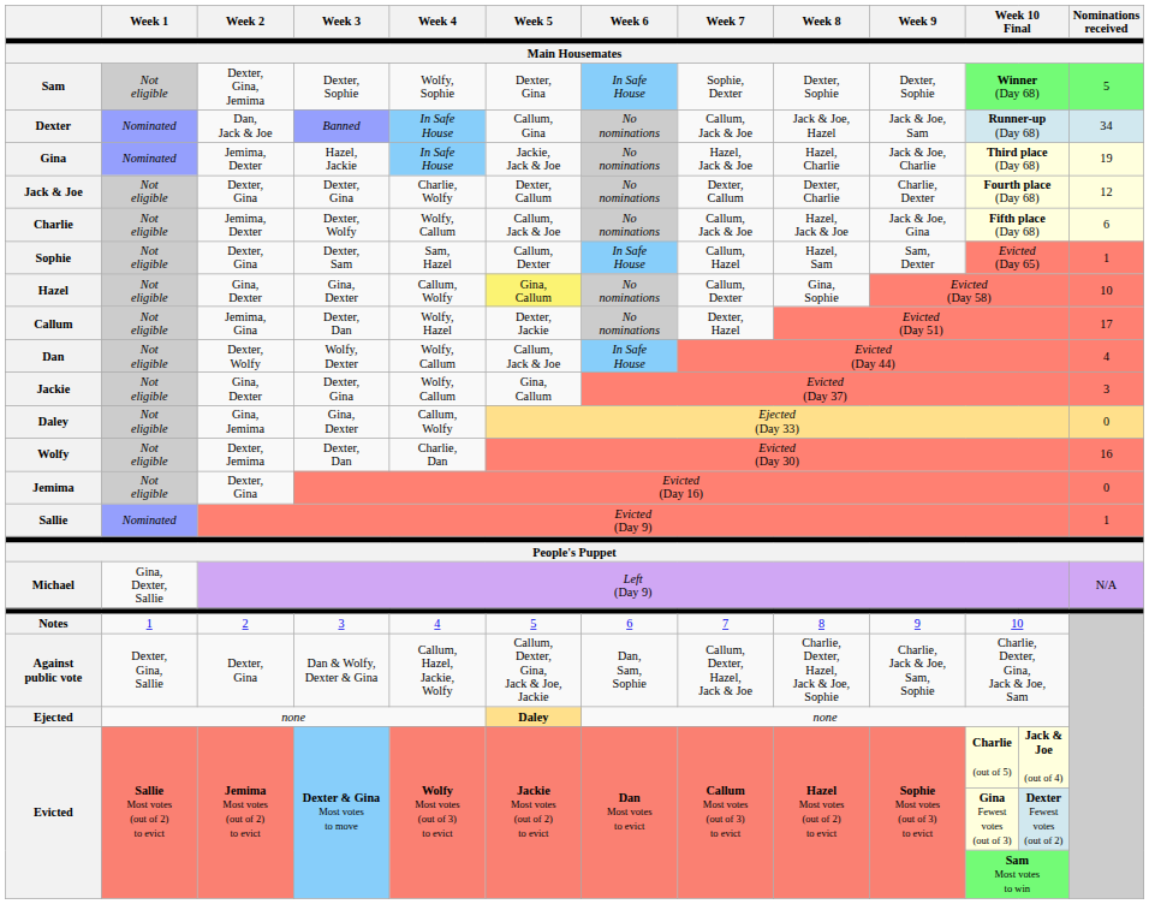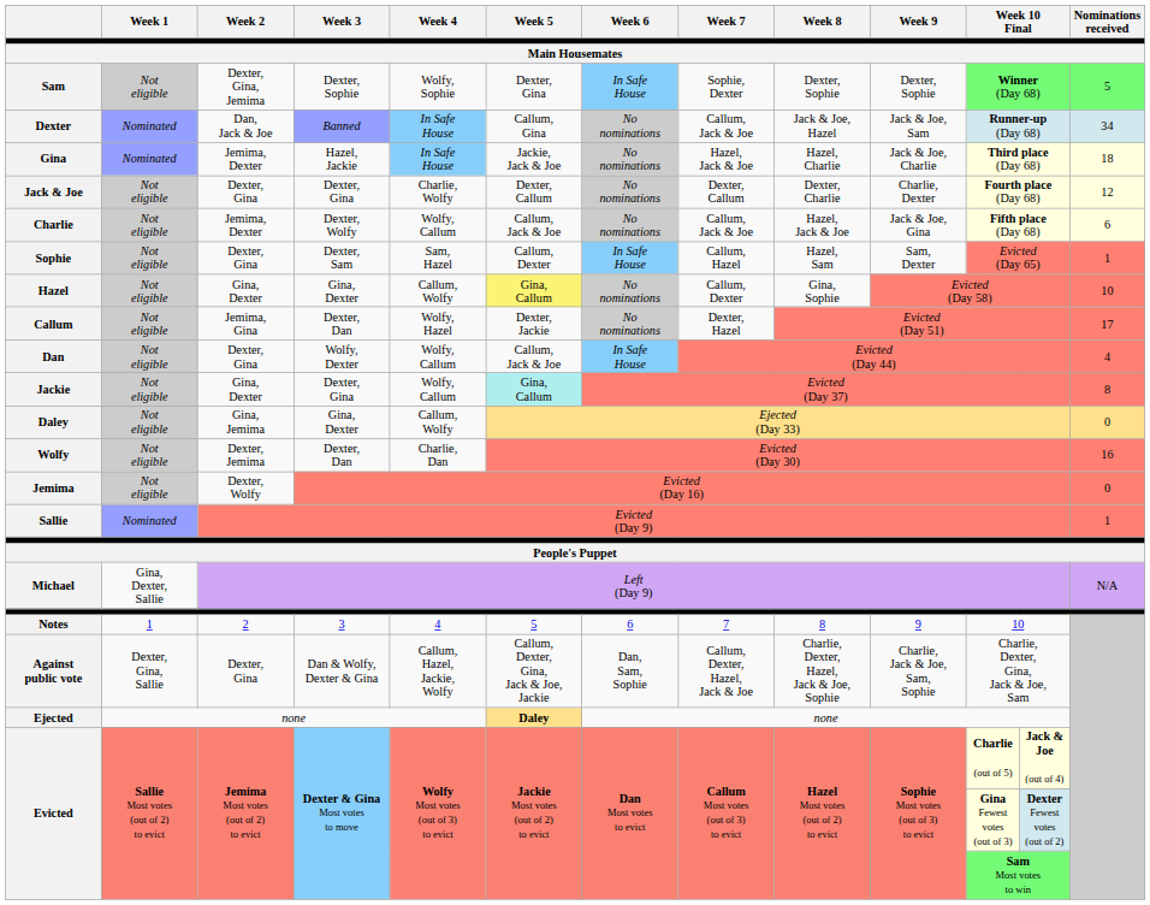Gina | Nominations received: 19 -> 18
Dan | Week 2: Dexter, Wolfy -> Dexter, Gina
Jackie | Week 5: no background -> paleturquoise background
Jackie | Nominations received: 3 -> 8
Jemima | Week 2: Dexter, Gina -> Dexter, Wolfy
